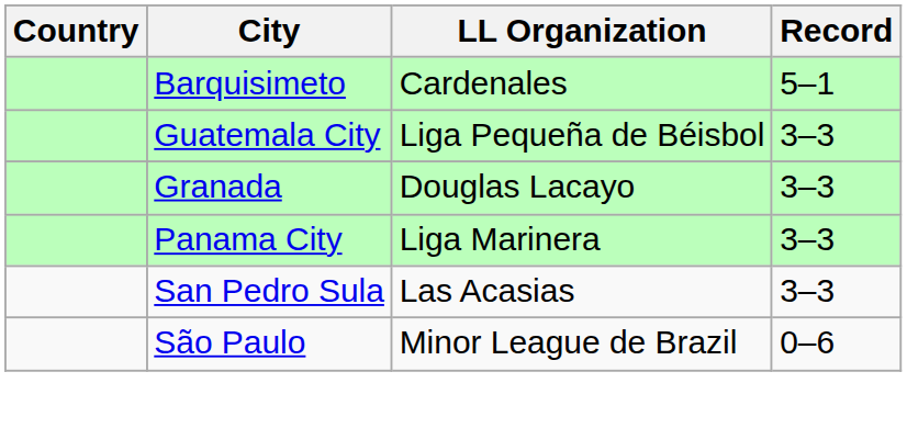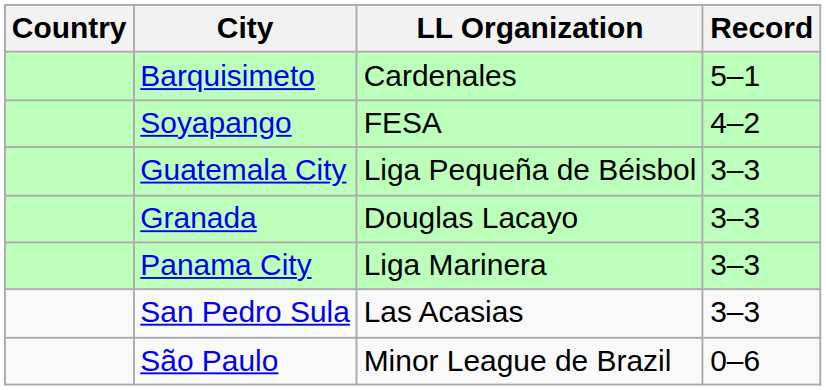+ row: Soyapango | FESA | 4–2
